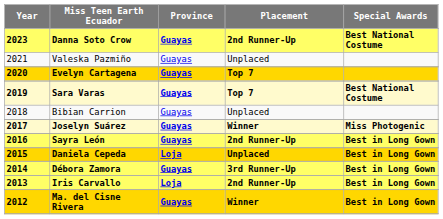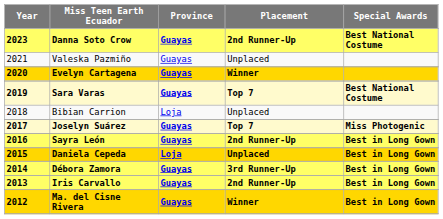Evelyn Cartagena | Placement: Top 7 -> Winner
Bibian Carrion | Province: Guayas -> Loja
Joselyn Suárez | Placement: Winner -> Top 7
Iris Carvallo | Province: Loja -> Guayas
